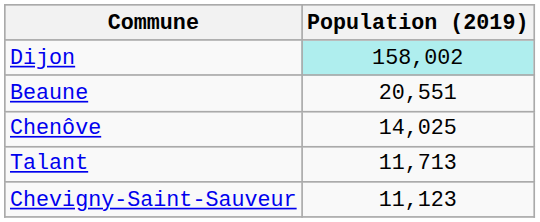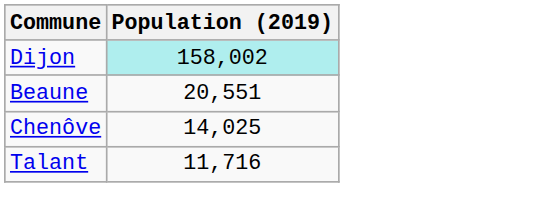Talant | Population (2019): 11,713 -> 11,716
- row: Chevigny-Saint-Sauveur | 11,123
